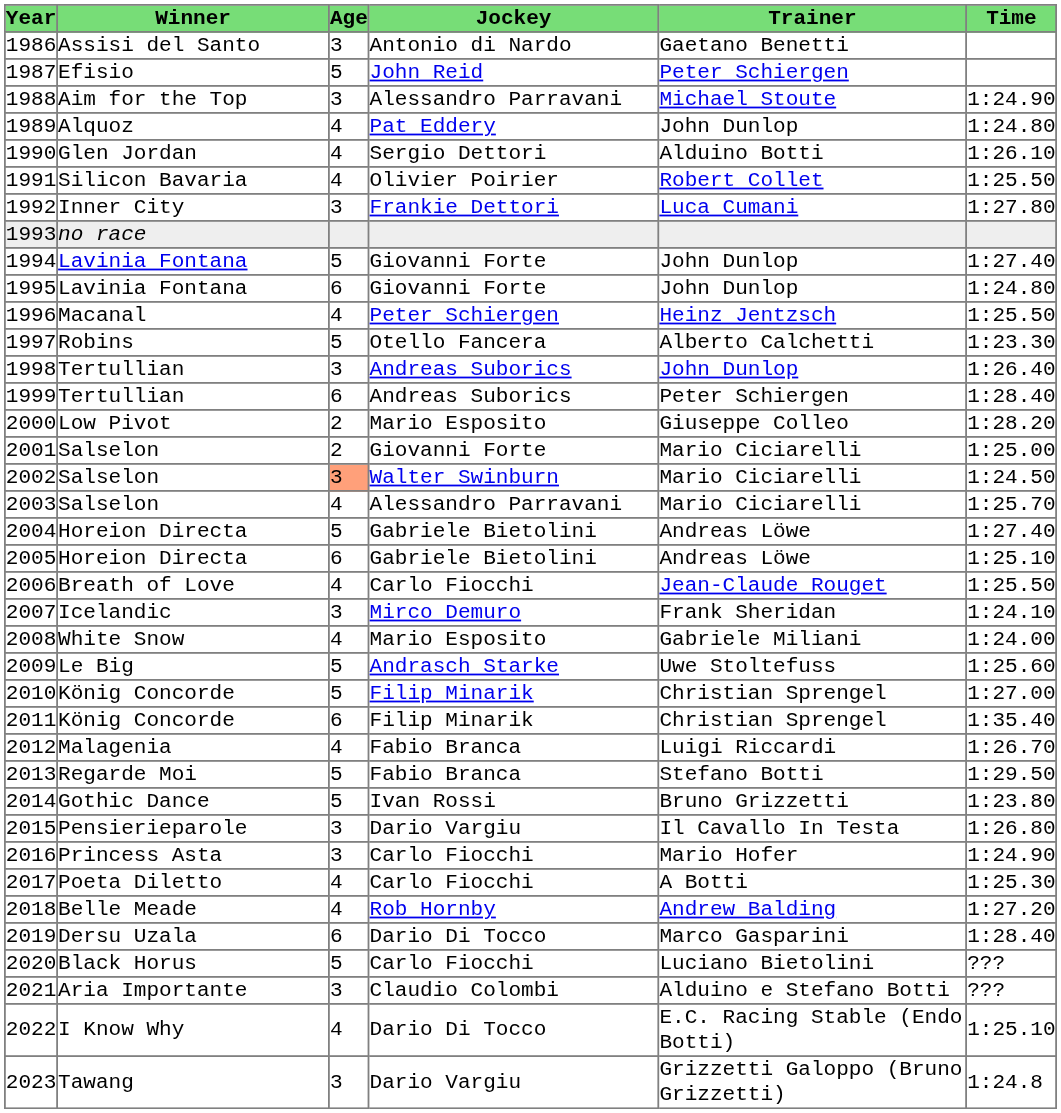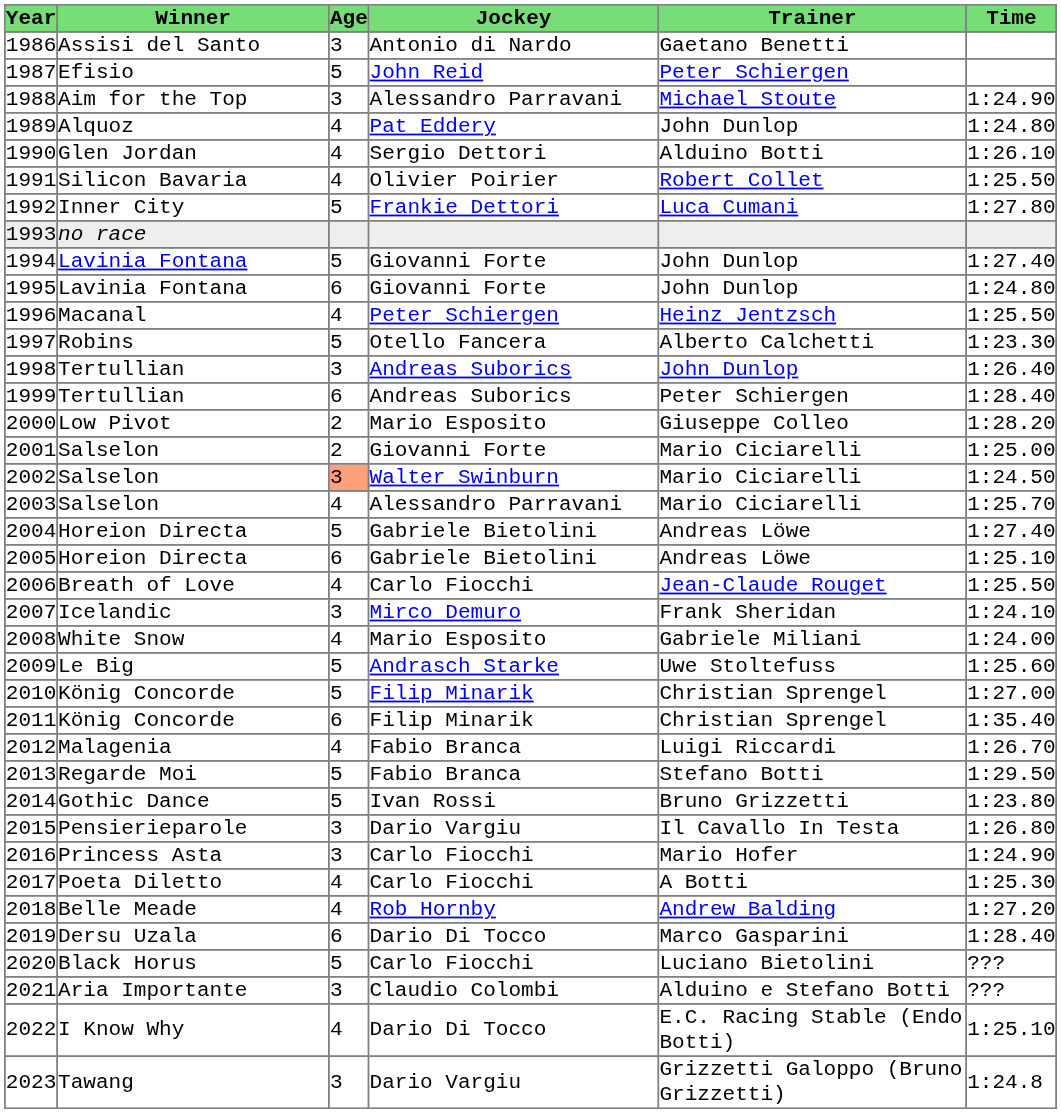1992 | Age: 3 -> 5
